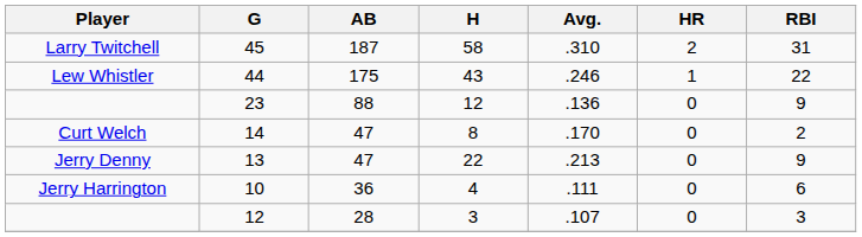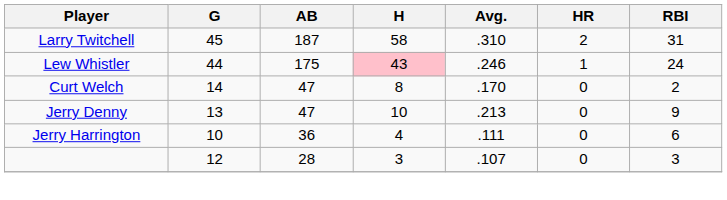44 | H: no background -> pink background
44 | RBI: 22 -> 24
- row: 23 | 88 | 12 | .136 | 0 | 9
13 | H: 22 -> 10
